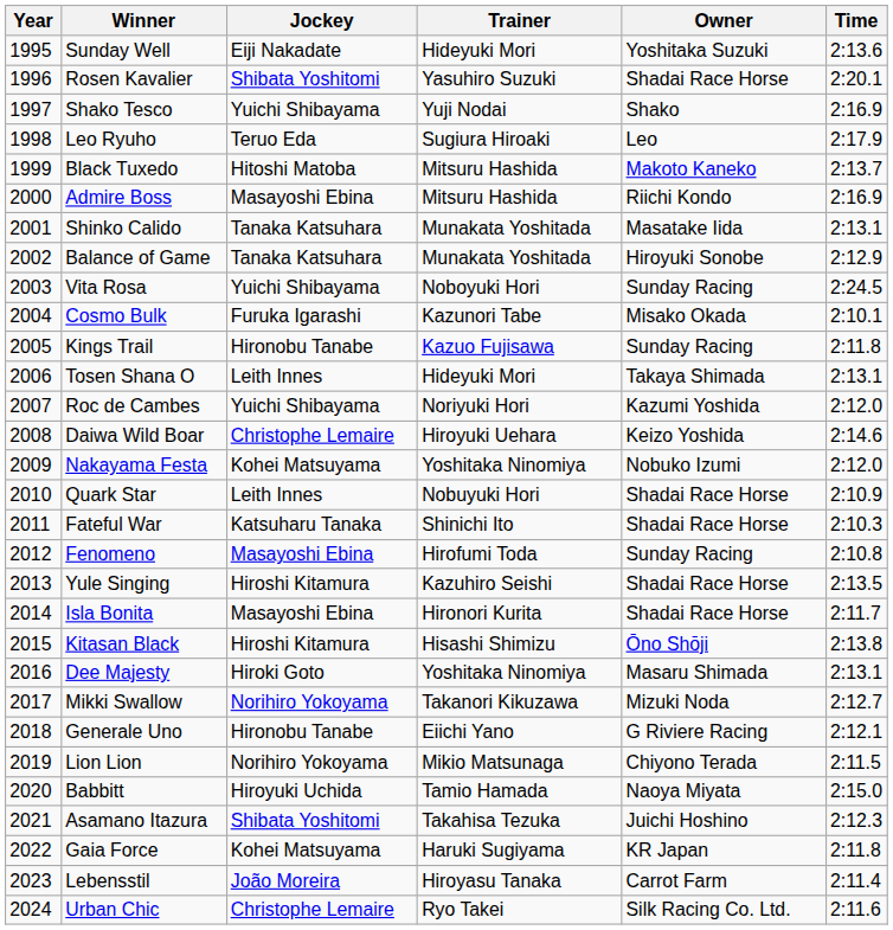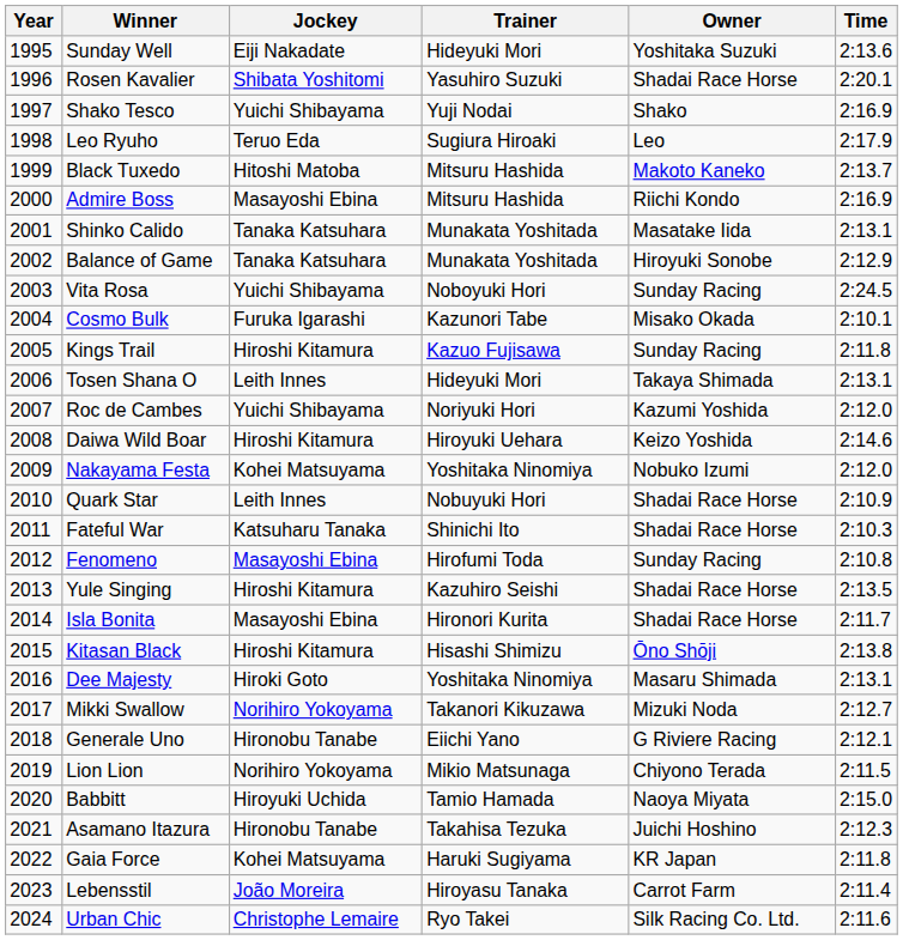Kings Trail | Jockey: Hironobu Tanabe -> Hiroshi Kitamura
Daiwa Wild Boar | Jockey: Christophe Lemaire -> Hiroshi Kitamura
Asamano Itazura | Jockey: Shibata Yoshitomi -> Hironobu Tanabe
